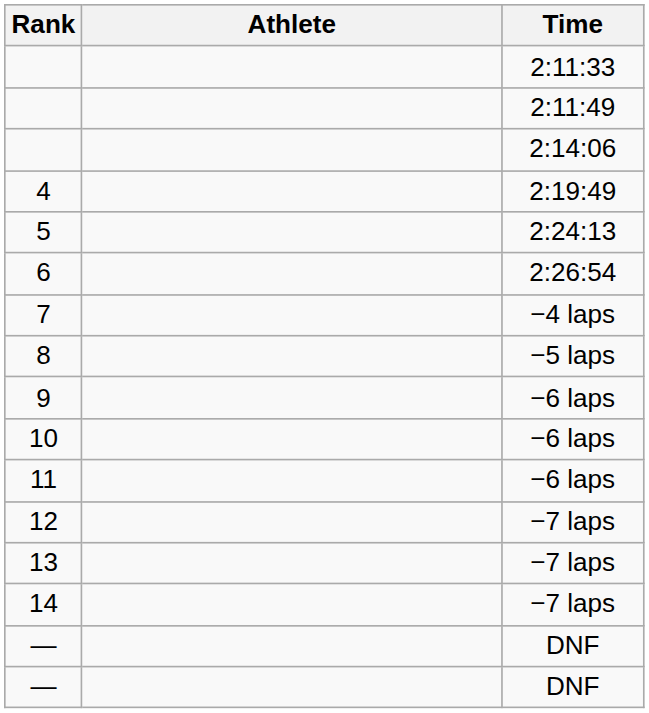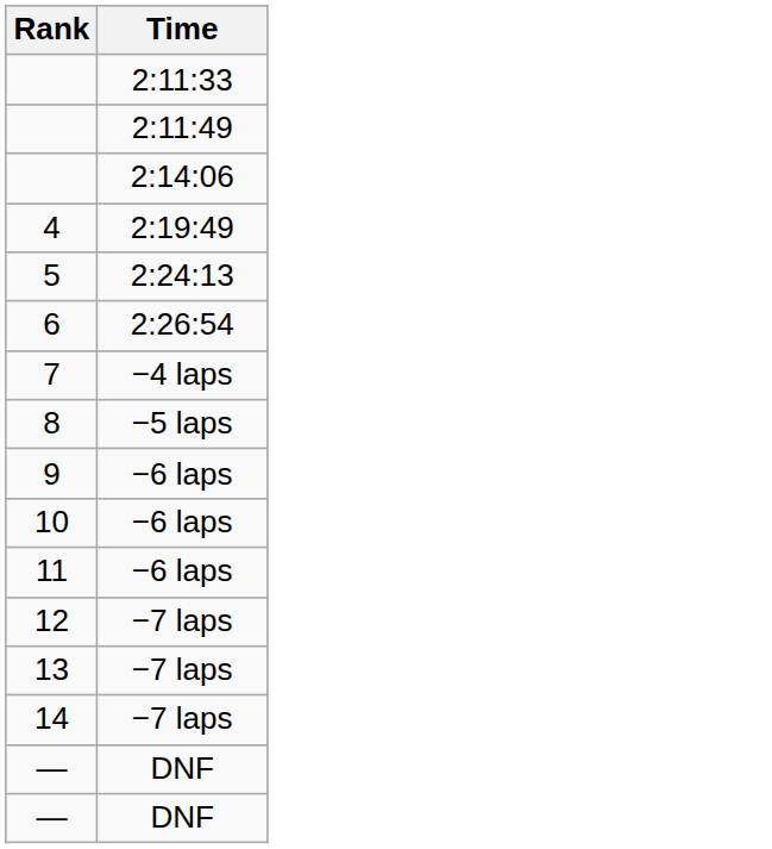- column: Athlete
